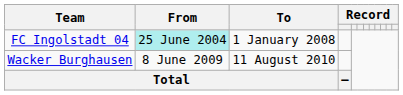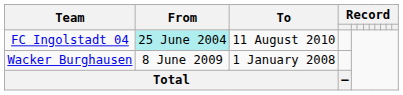FC Ingolstadt 04 | To: 1 January 2008 -> 11 August 2010
Wacker Burghausen | To: 11 August 2010 -> 1 January 2008
